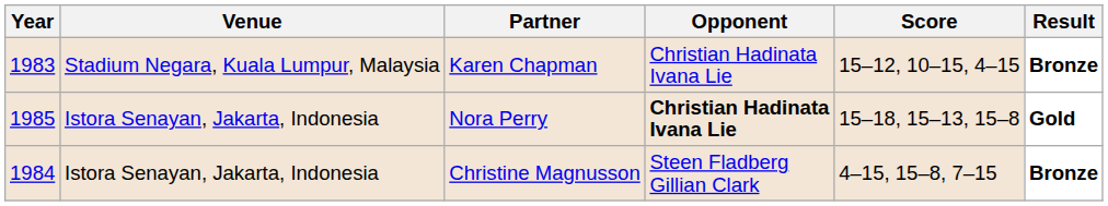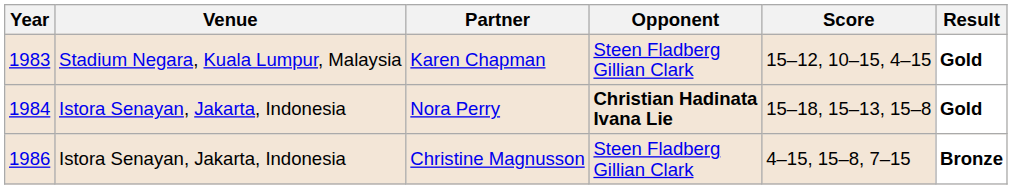Karen Chapman | Opponent: Christian Hadinata Ivana Lie -> Steen Fladberg Gillian Clark
Karen Chapman | Result: Bronze -> Gold
Nora Perry | Year: 1985 -> 1984
Christine Magnusson | Year: 1984 -> 1986
